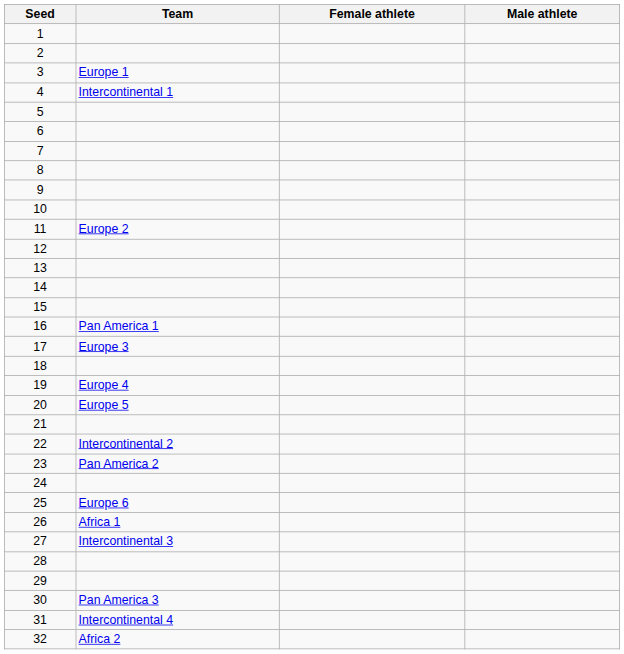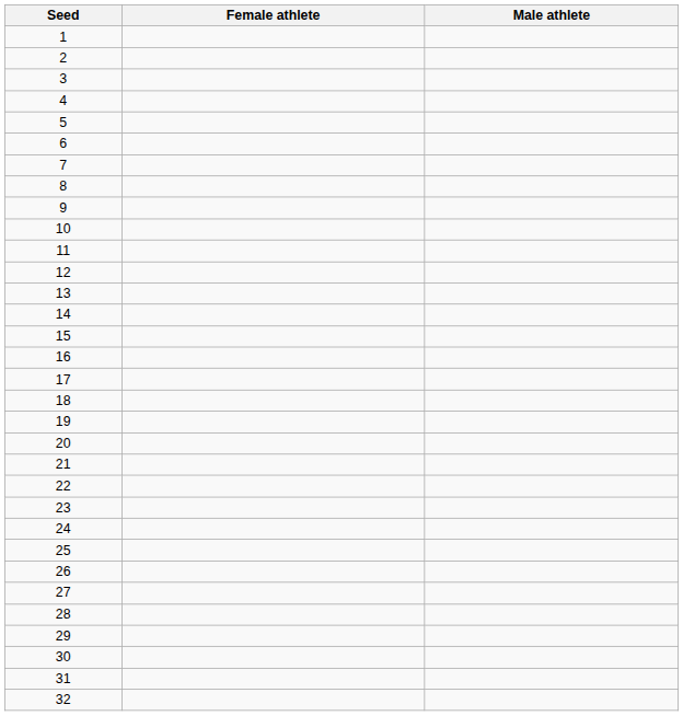- column: Team | Europe 1 | Intercontinental 1 | Europe 2 | Pan America 1 | Europe 3 | Europe 4 | Europe 5 | Intercontinental 2 | Pan America 2 | Europe 6 | Africa 1 | Intercontinental 3 | Pan America 3 | Intercontinental 4 | Africa 2
